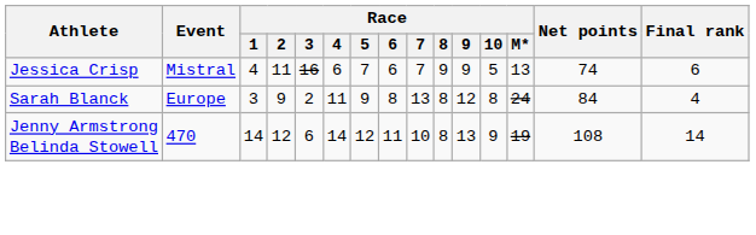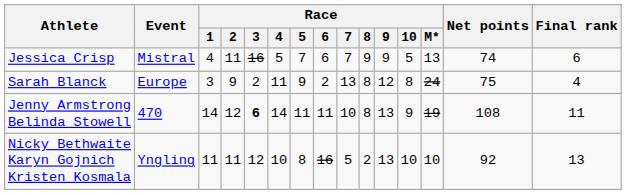Jessica Crisp | Race / 4: 6 -> 5
Sarah Blanck | Race / 6: 8 -> 2
Sarah Blanck | Net points: 84 -> 75
Jenny Armstrong Belinda Stowell | Race / 3: normal -> bold
Jenny Armstrong Belinda Stowell | Race / 5: 12 -> 11
Jenny Armstrong Belinda Stowell | Final rank: 14 -> 11
+ row: Nicky Bethwaite Karyn Gojnich Kristen Kosmala | Yngling | 11 | 11 | 12 | 10 | 8 | 16 | 5 | 2 | 13 | 10 | 10 | 92 | 13
